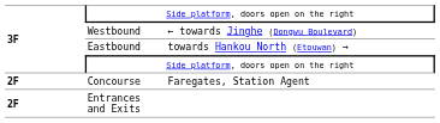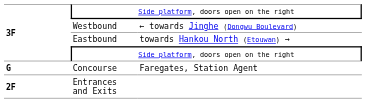Concourse | column 1: 2F -> G
